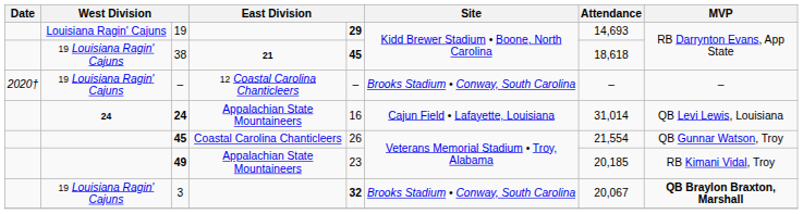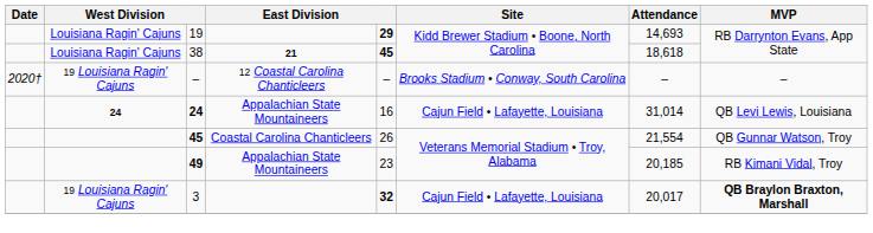38 | column 2: 19 Louisiana Ragin' Cajuns -> Louisiana Ragin' Cajuns
3 | Site: Brooks Stadium • Conway, South Carolina -> Cajun Field • Lafayette, Louisiana
3 | Attendance: 20,067 -> 20,017
